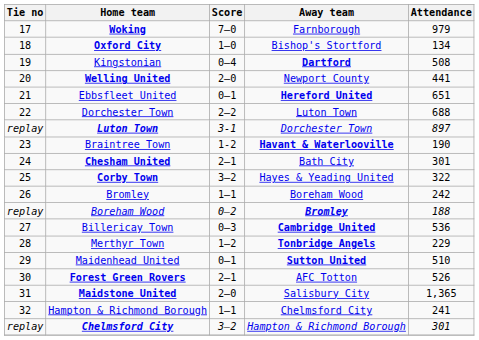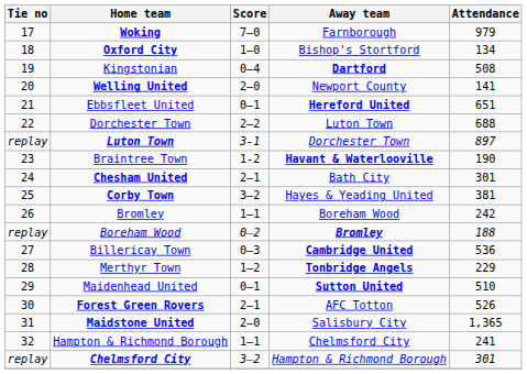Welling United | Attendance: 441 -> 141
Corby Town | Attendance: 322 -> 381
